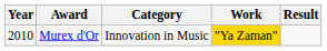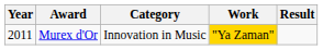Murex d'Or | Year: 2010 -> 2011
